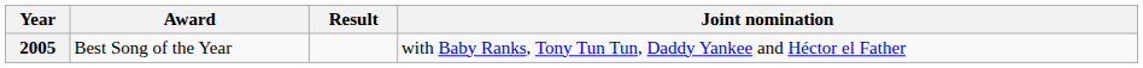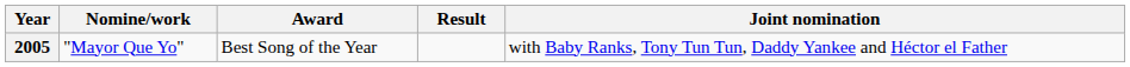+ column: Nomine/work | "Mayor Que Yo"
